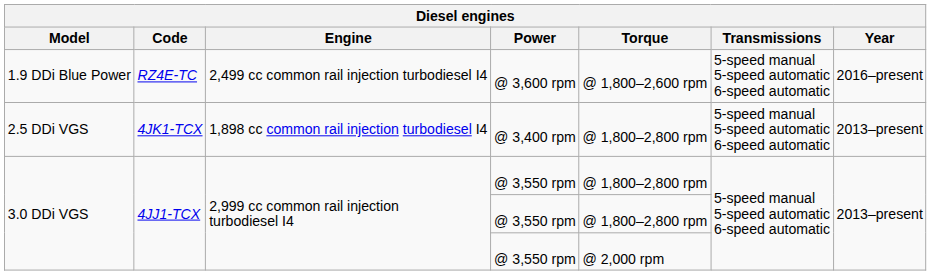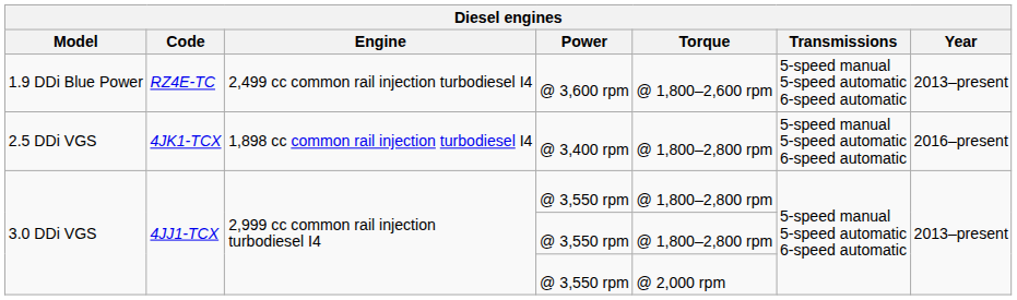1.9 DDi Blue Power | Year: 2016–present -> 2013–present
2.5 DDi VGS | Year: 2013–present -> 2016–present
